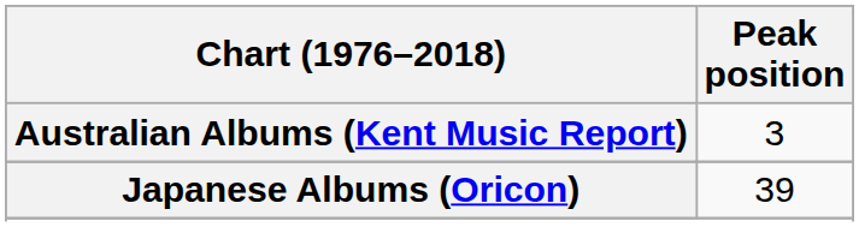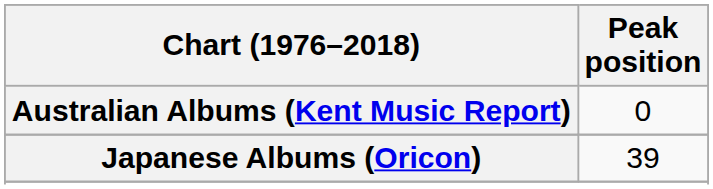Australian Albums (Kent Music Report) | Peak position: 3 -> 0
